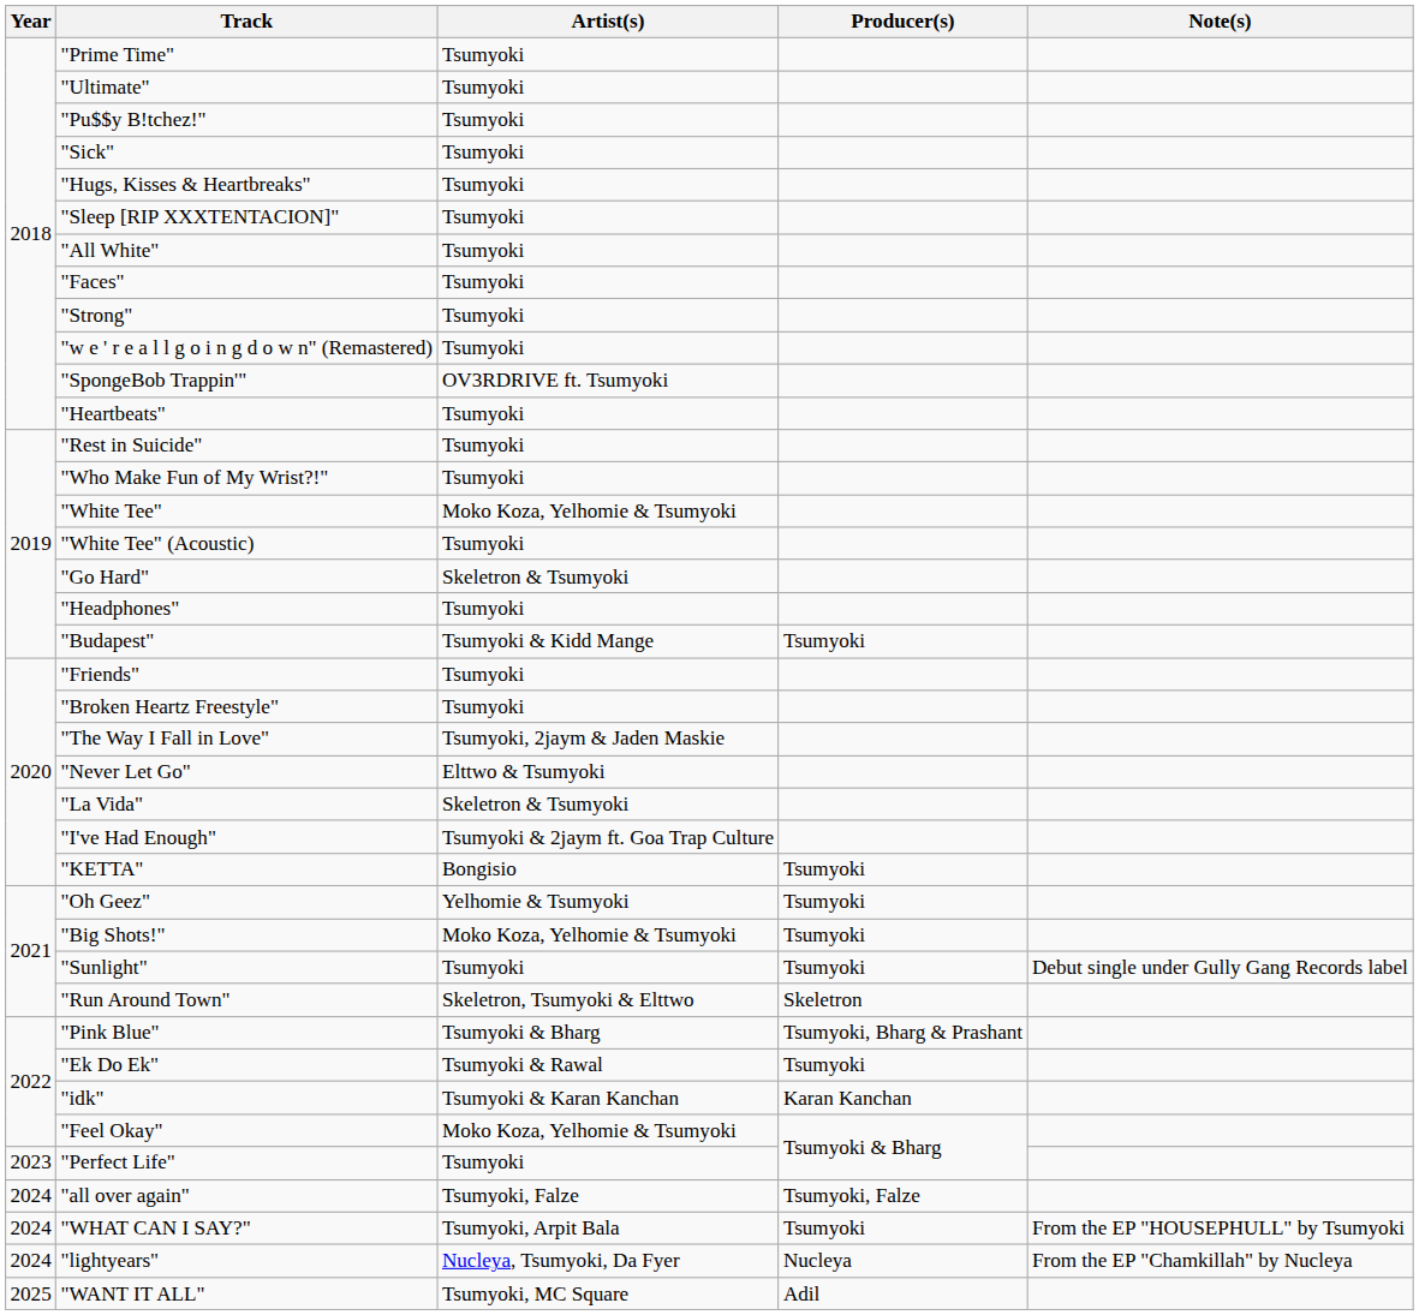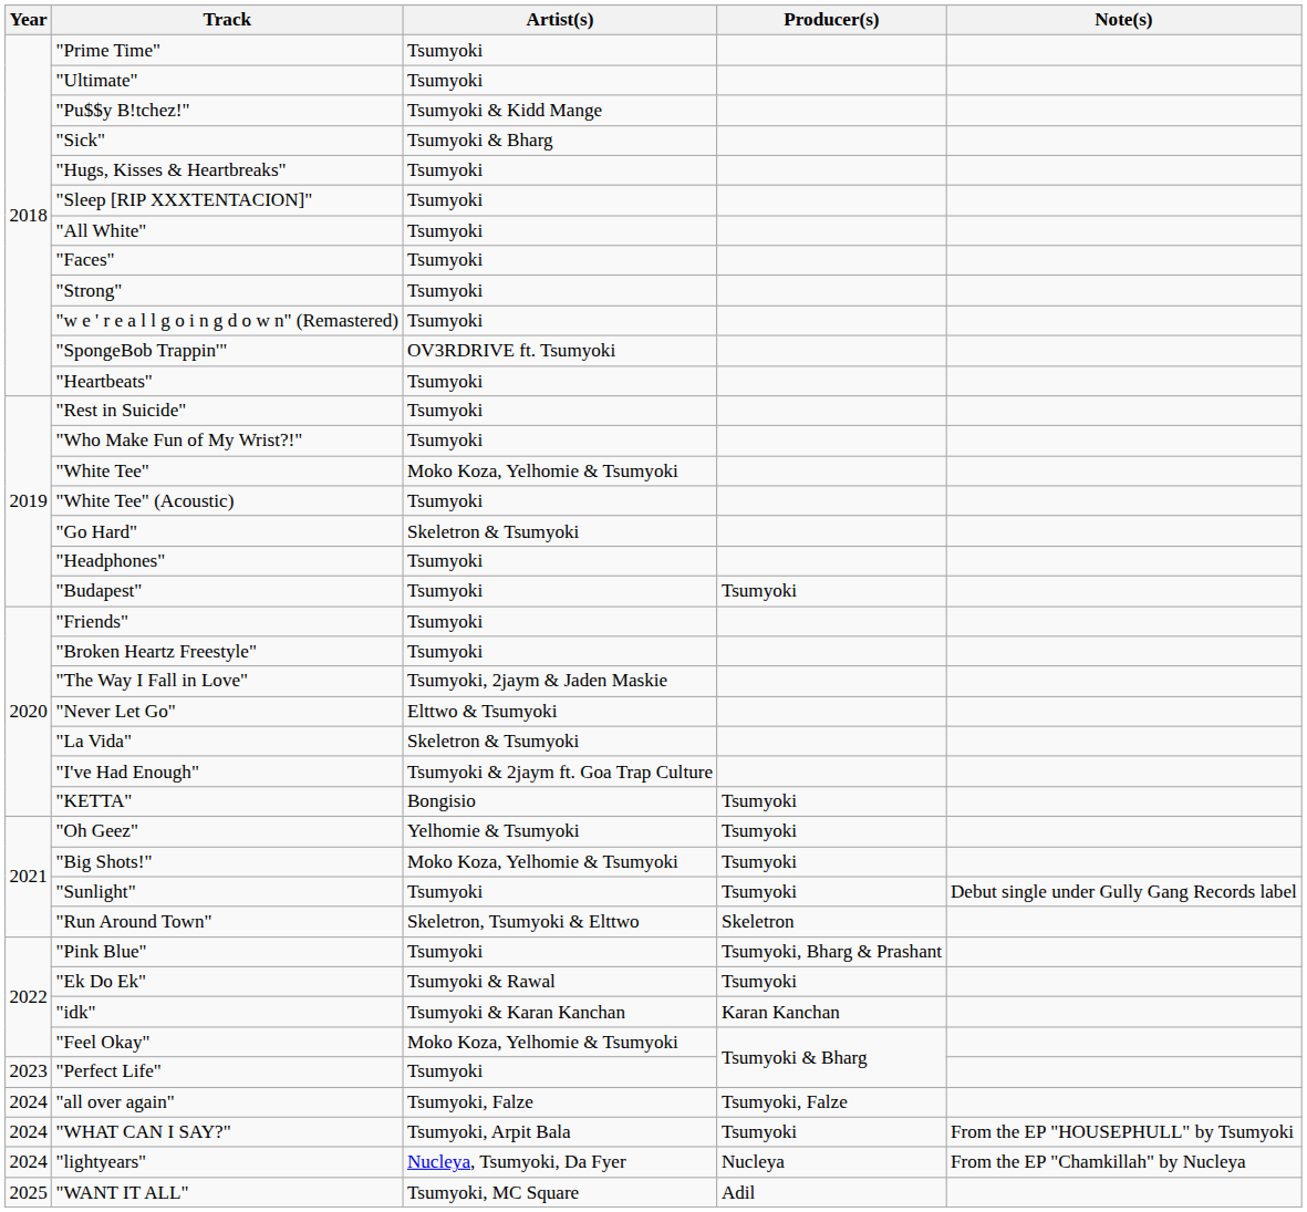"Pu$$y B!tchez!" | Artist(s): Tsumyoki -> Tsumyoki & Kidd Mange
"Sick" | Artist(s): Tsumyoki -> Tsumyoki & Bharg
"Budapest" | Artist(s): Tsumyoki & Kidd Mange -> Tsumyoki
"Pink Blue" | Artist(s): Tsumyoki & Bharg -> Tsumyoki
